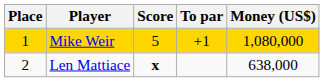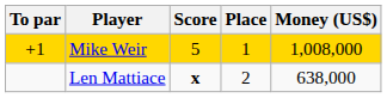columns swapped: Place <-> To par
Mike Weir | Money (US$): 1,080,000 -> 1,008,000
